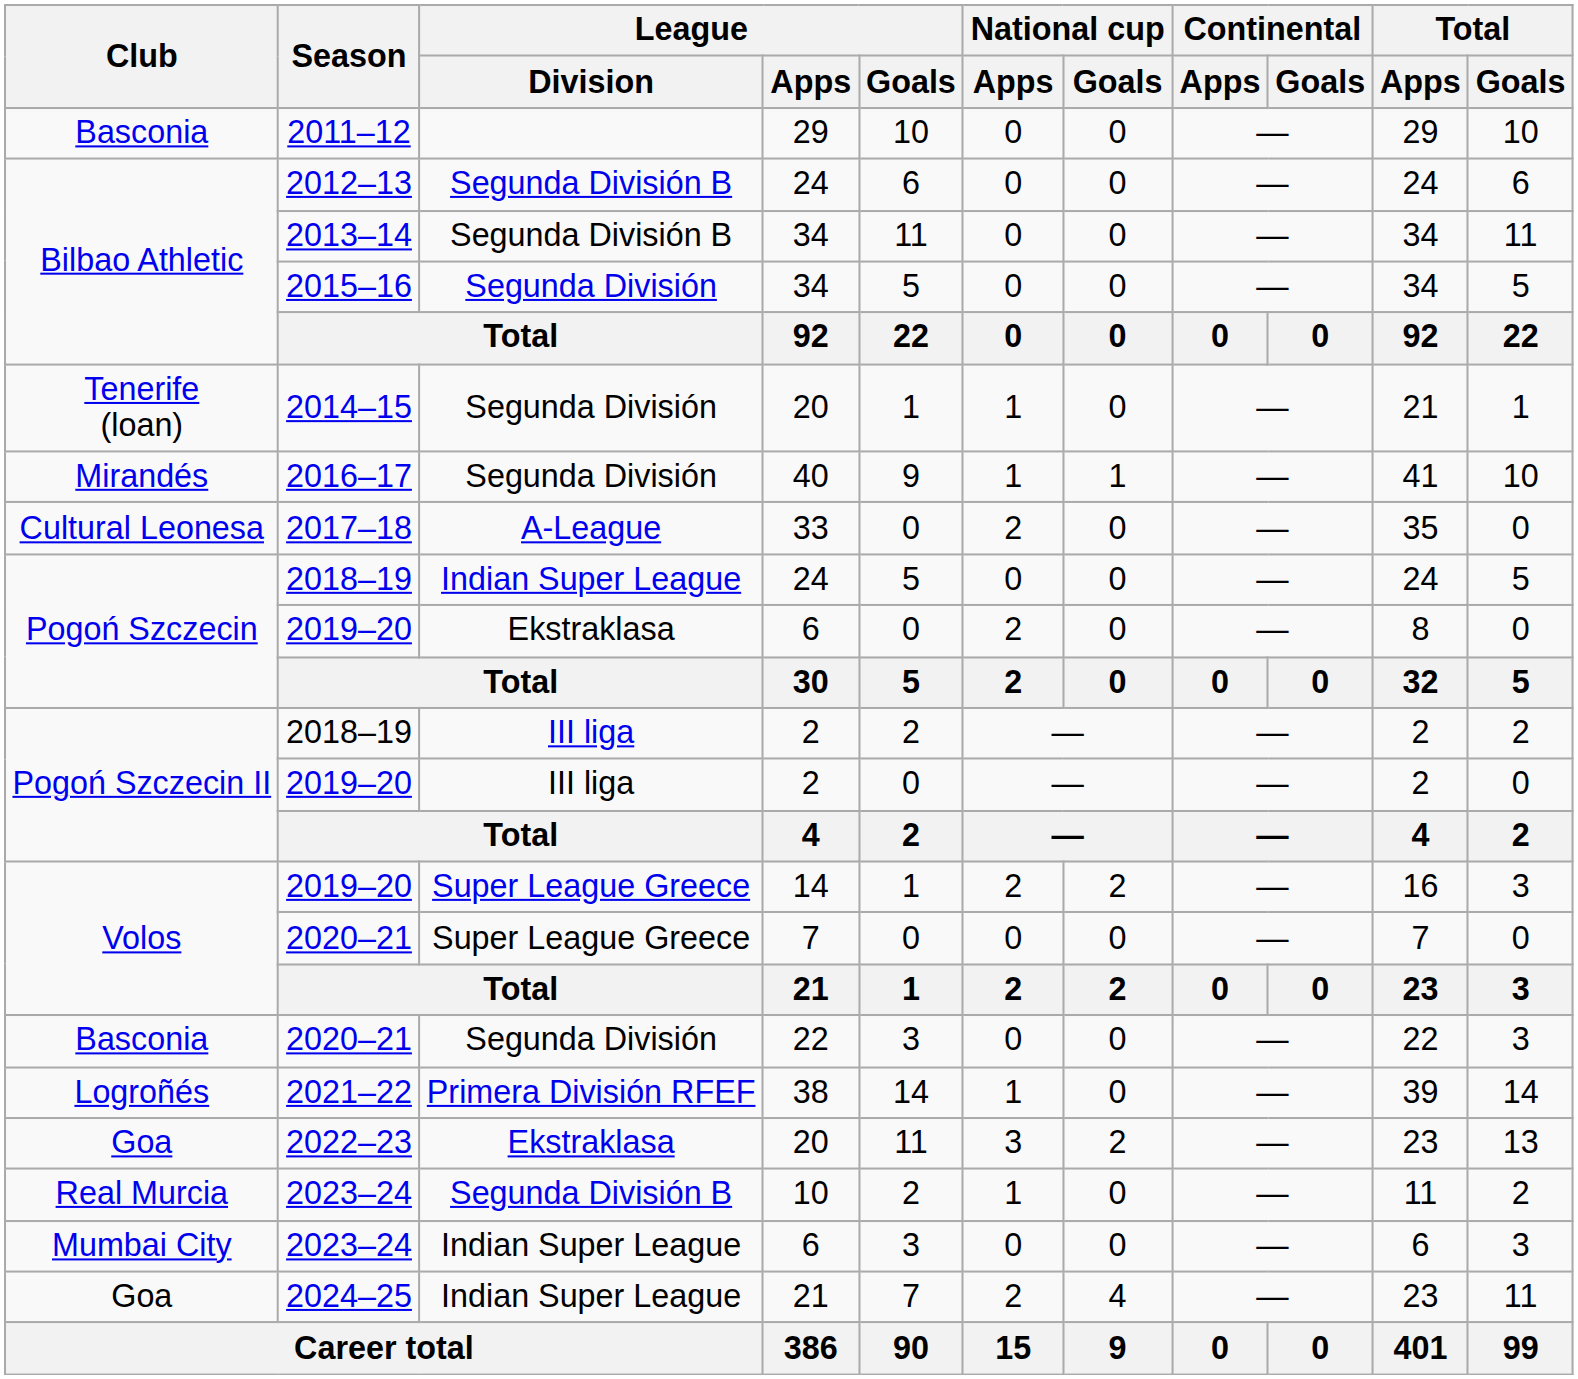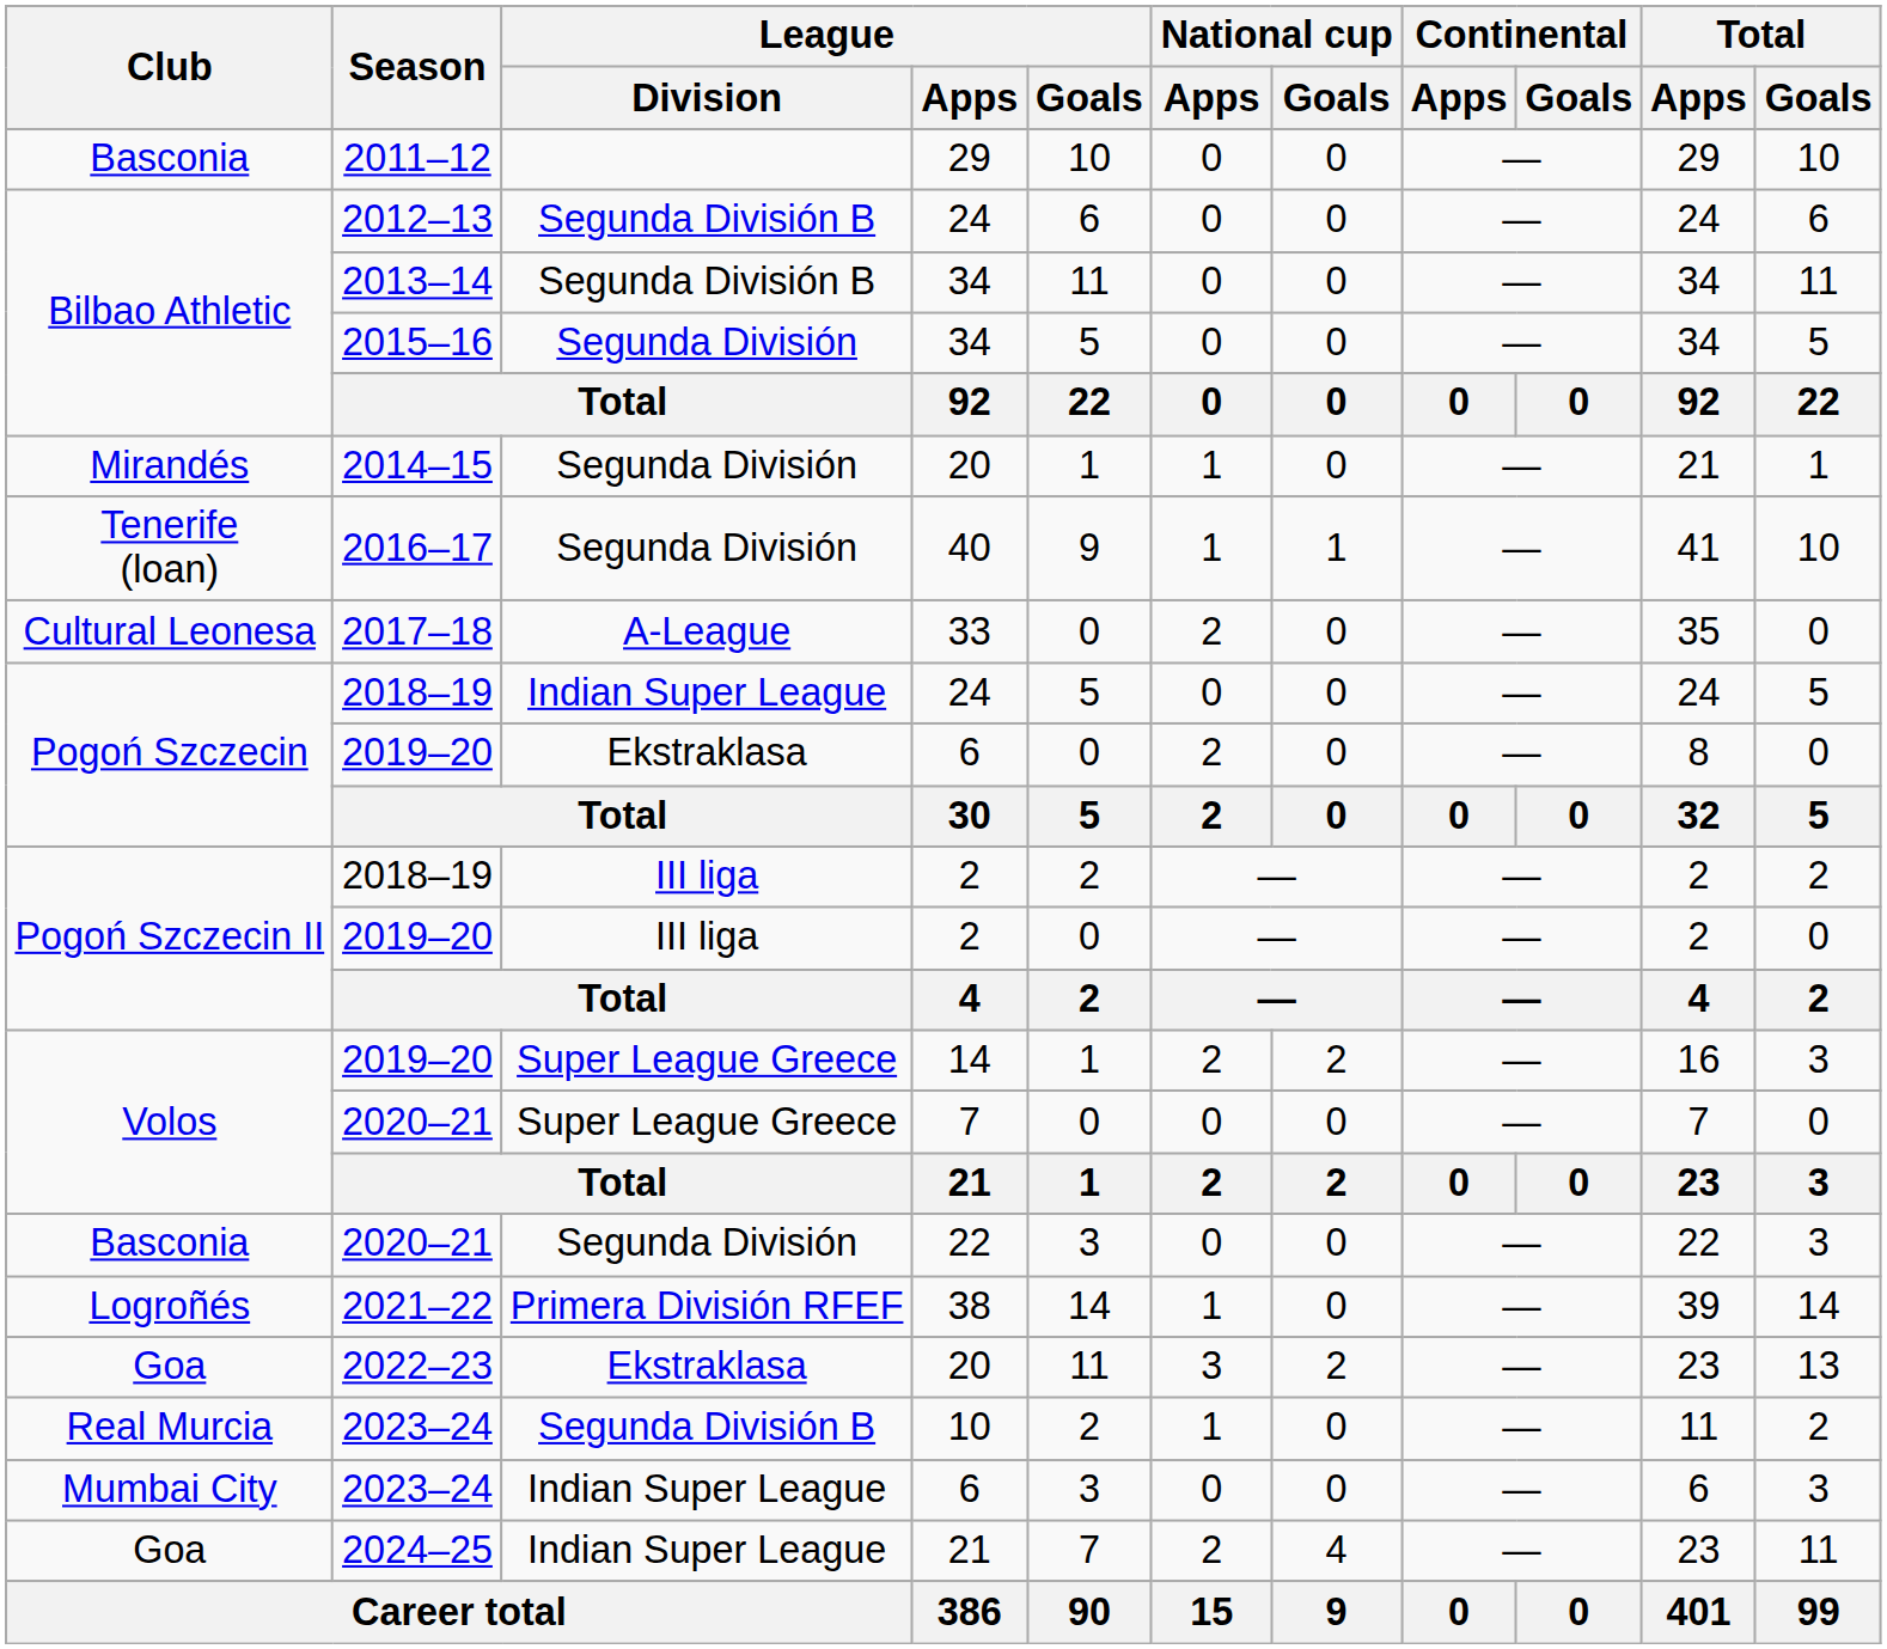2014–15 | Club: Tenerife (loan) -> Mirandés
2016–17 | Club: Mirandés -> Tenerife (loan)
